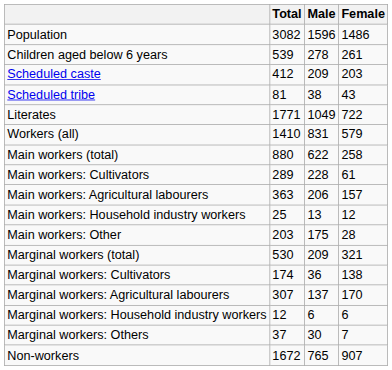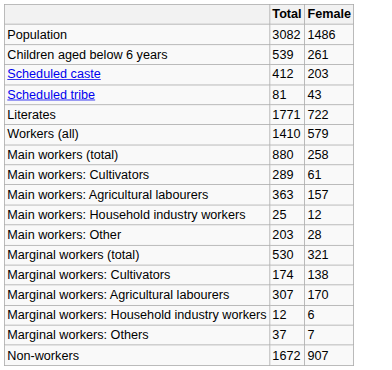- column: Male | 1596 | 278 | 209 | 38 | 1049 | 831 | 622 | 228 | 206 | 13 | 175 | 209 | 36 | 137 | 6 | 30 | 765
